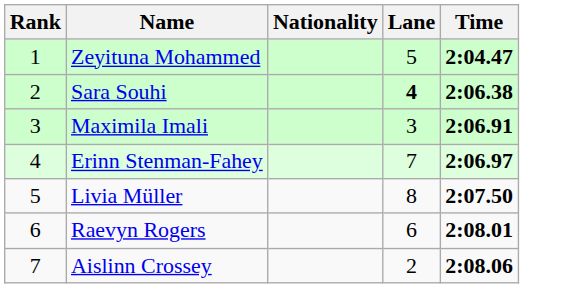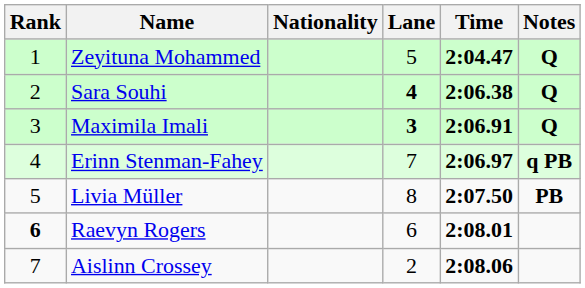+ column: Notes | Q | Q | Q | q PB | PB
Maximila Imali | Lane: normal -> bold
Raevyn Rogers | Rank: normal -> bold
